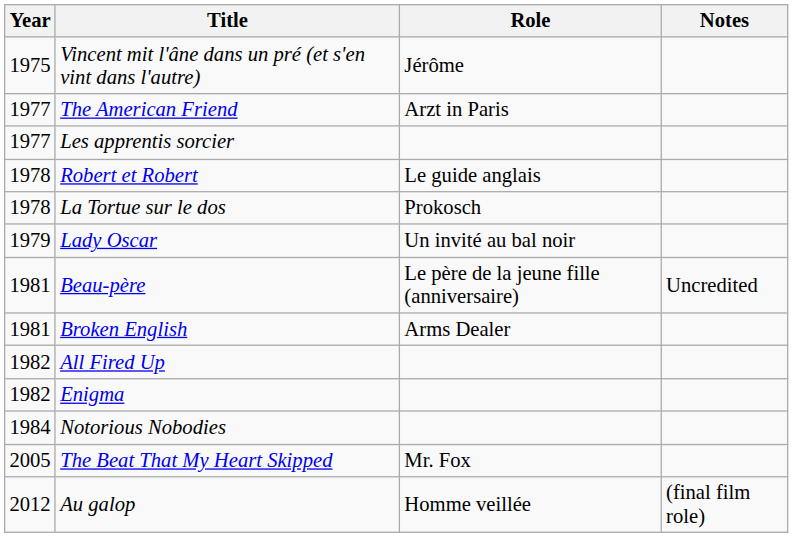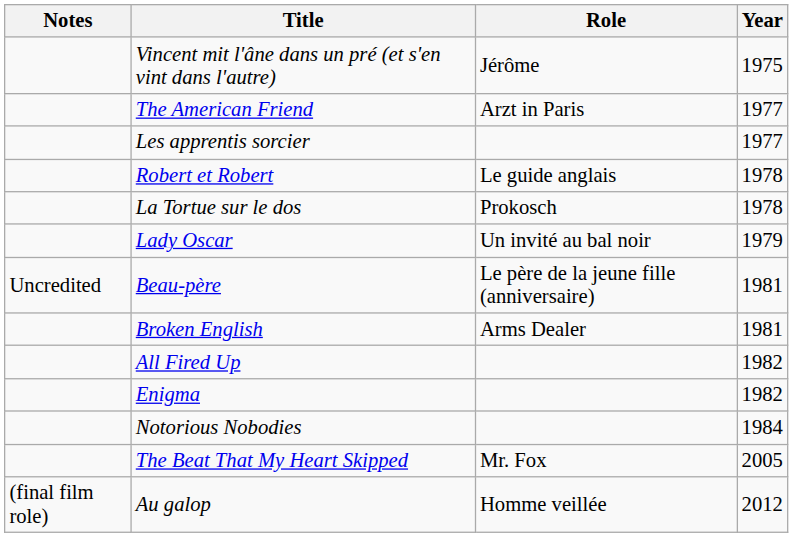columns swapped: Year <-> Notes
